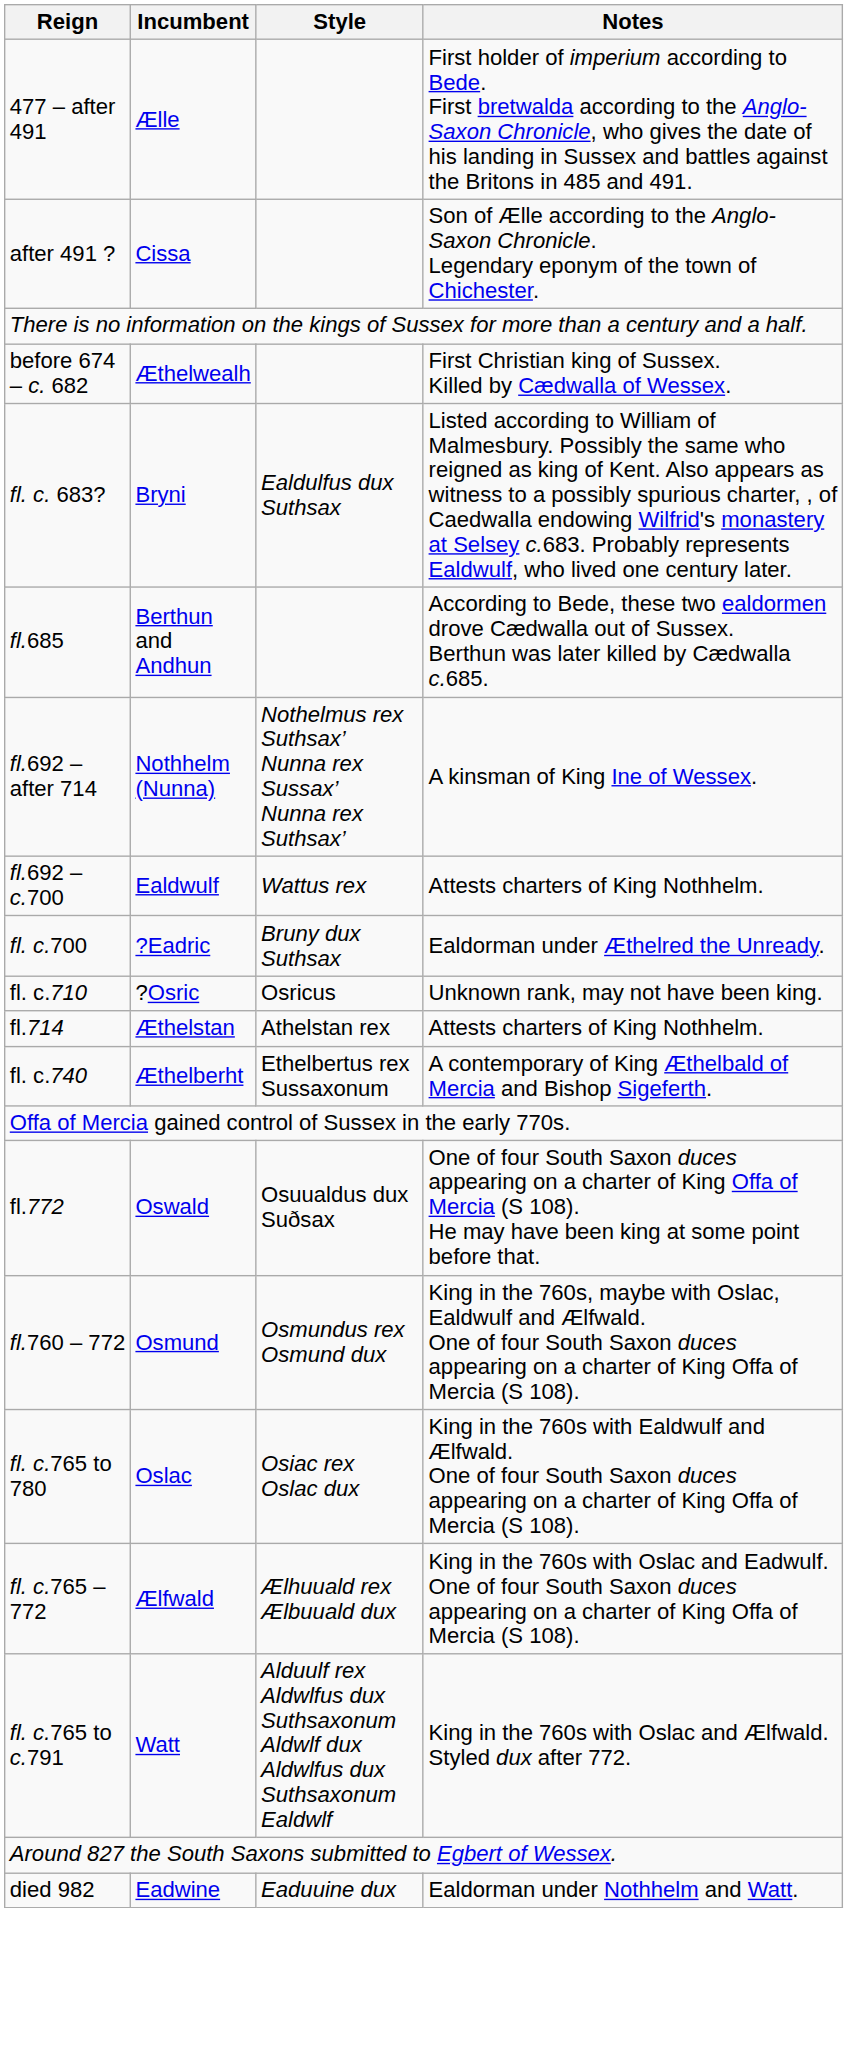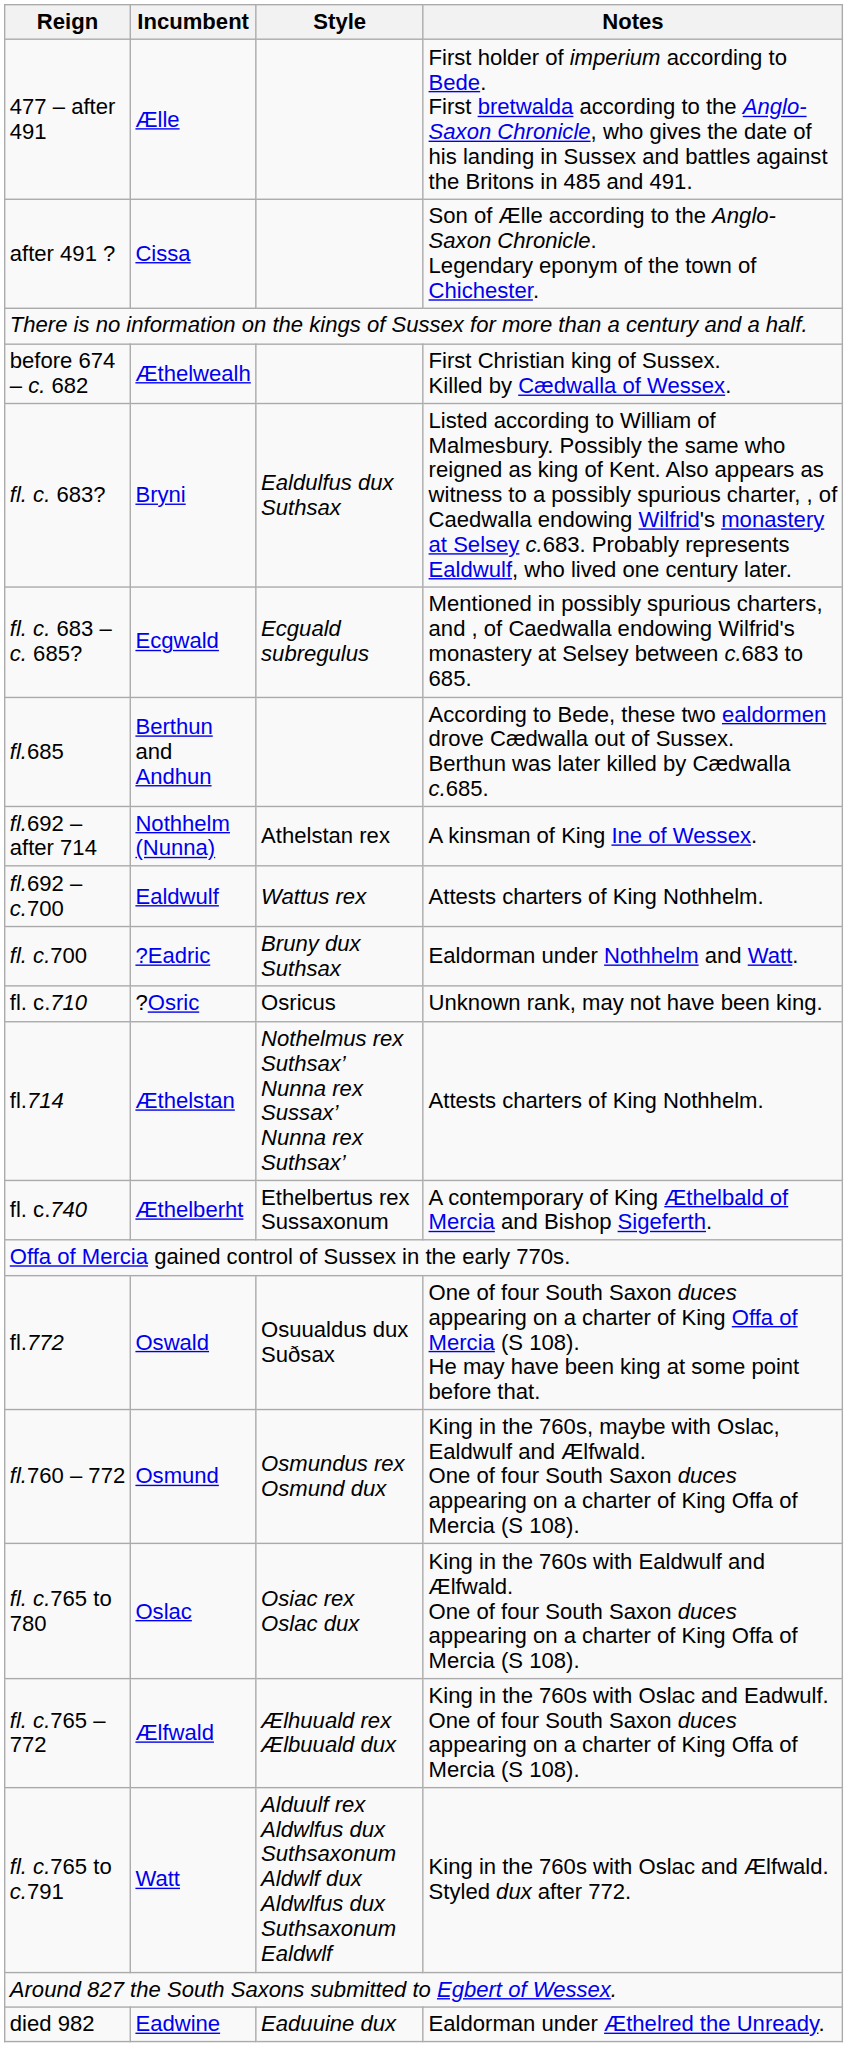+ row: fl. c. 683 – c. 685? | Ecgwald | Ecguald subregulus | Mentioned in possibly spurious charters, and , of Caedwalla endowing Wilfrid's monastery at Selsey between c.683 to 685.
fl.692 – after 714 | Style: Nothelmus rex Suthsax’ Nunna rex Sussax’ Nunna rex Suthsax’ -> Athelstan rex
fl. c.700 | Notes: Ealdorman under Æthelred the Unready. -> Ealdorman under Nothhelm and Watt.
fl.714 | Style: Athelstan rex -> Nothelmus rex Suthsax’ Nunna rex Sussax’ Nunna rex Suthsax’
died 982 | Notes: Ealdorman under Nothhelm and Watt. -> Ealdorman under Æthelred the Unready.
